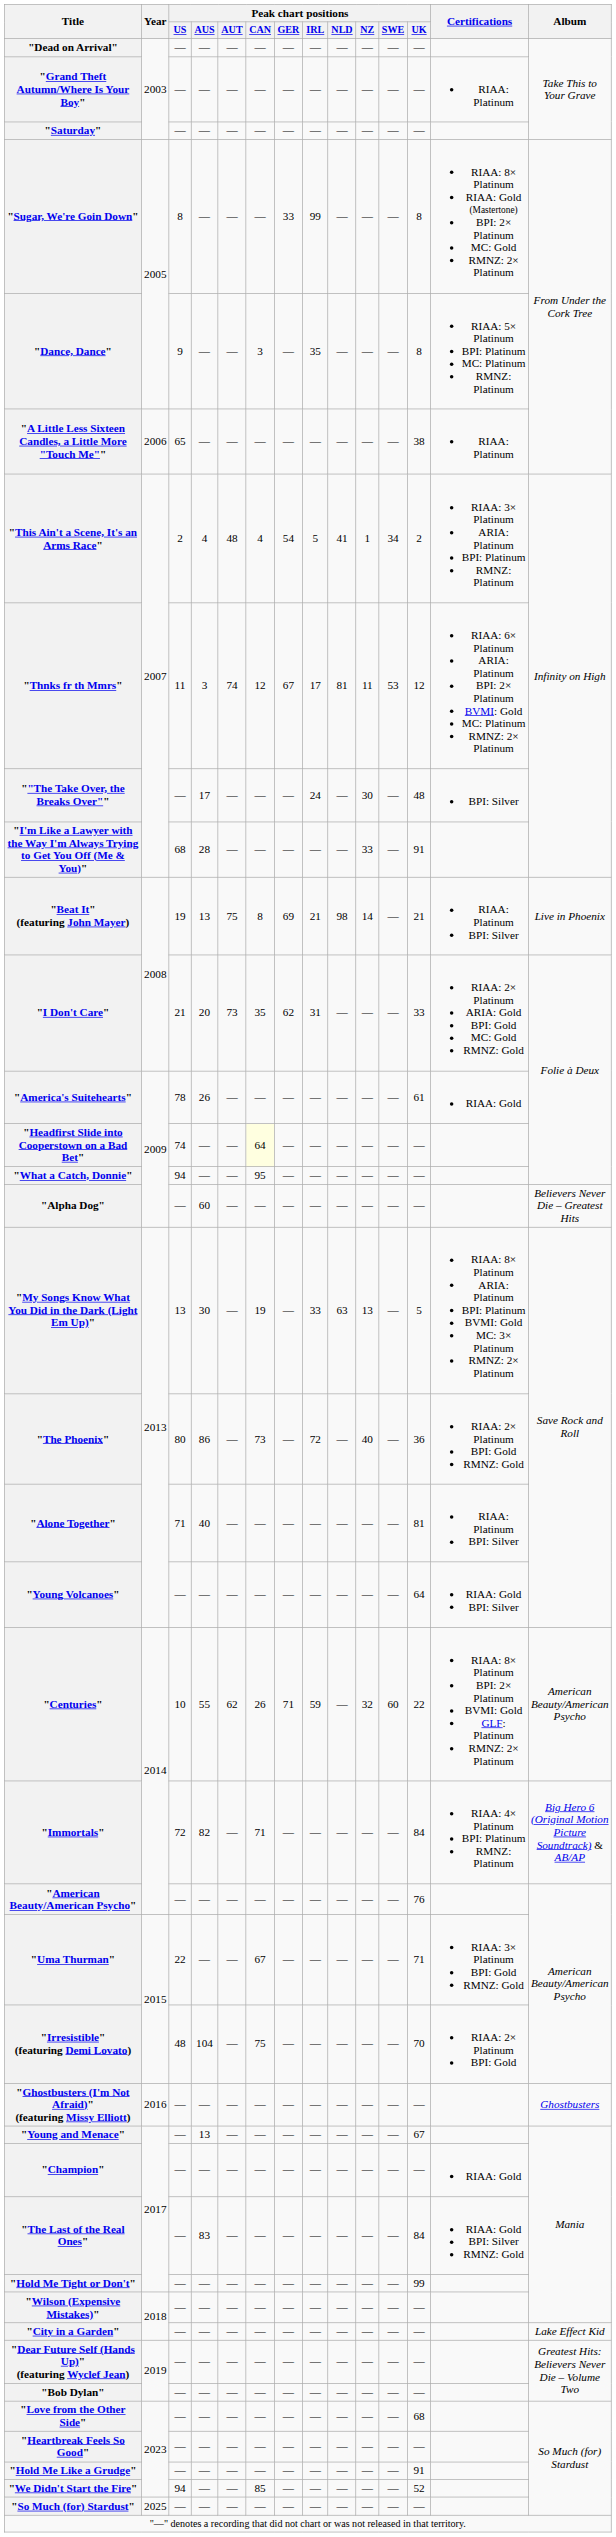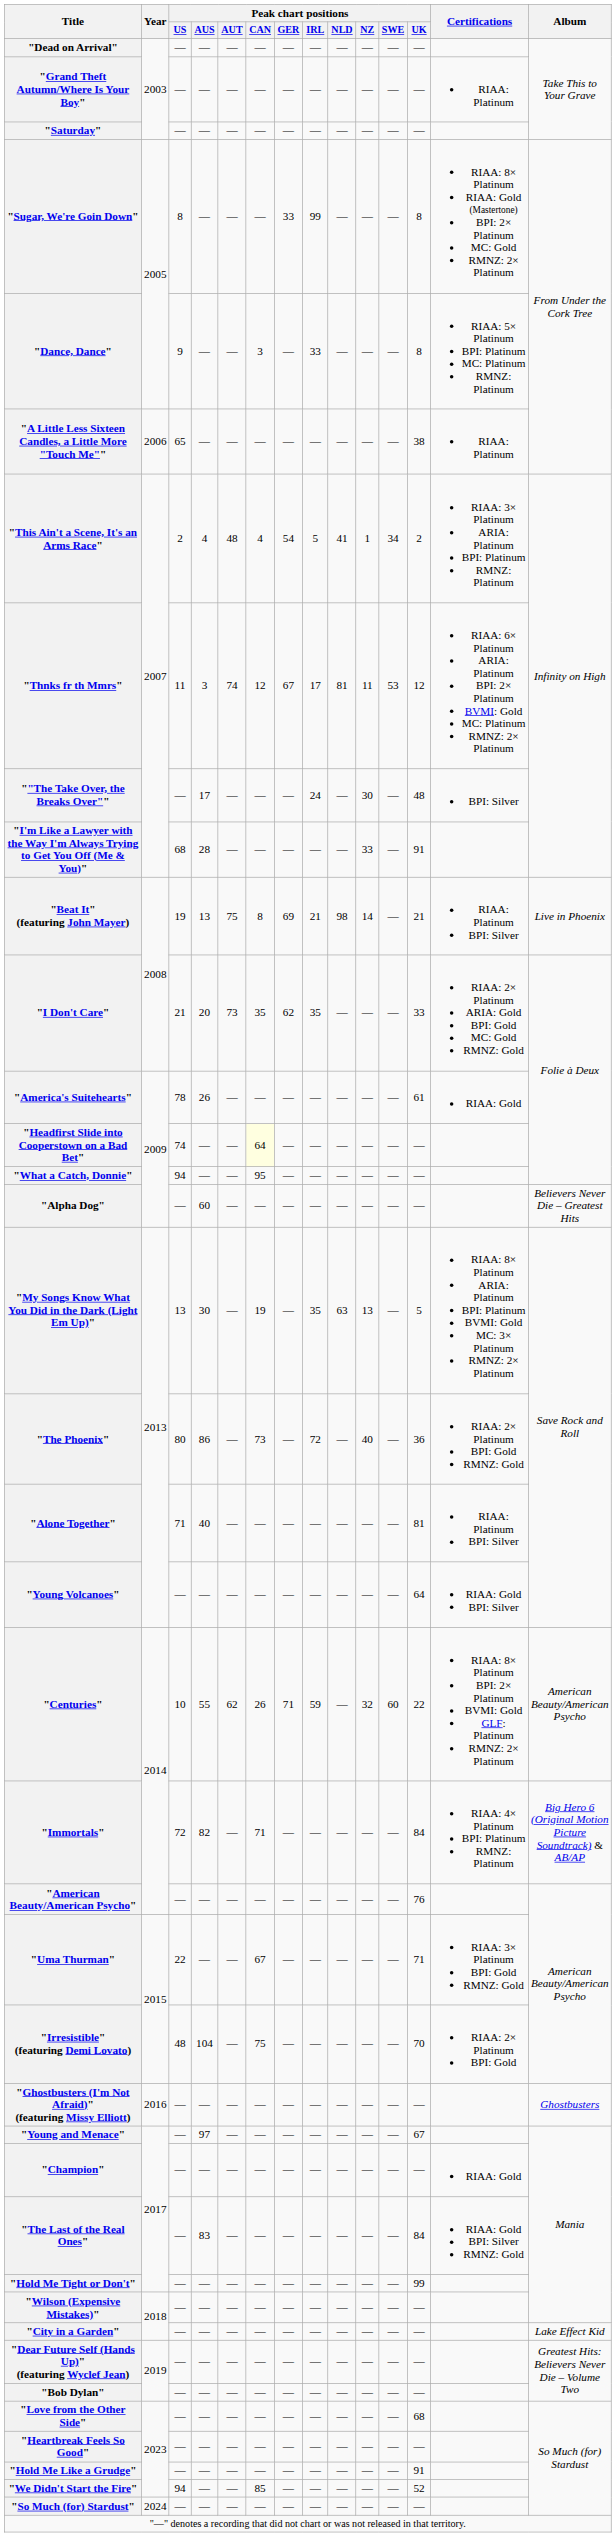"Dance, Dance" | Peak chart positions / IRL: 35 -> 33
"I Don't Care" | Peak chart positions / IRL: 31 -> 35
"My Songs Know What You Did in the Dark (Light Em Up)" | Peak chart positions / IRL: 33 -> 35
"Young and Menace" | Peak chart positions / AUS: 13 -> 97
"So Much (for) Stardust" | Year: 2025 -> 2024
